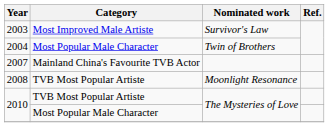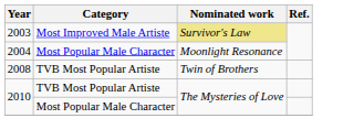2003 | Nominated work: no background -> khaki background
2004 | Nominated work: Twin of Brothers -> Moonlight Resonance
- row: 2007 | Mainland China's Favourite TVB Actor
2008 | Nominated work: Moonlight Resonance -> Twin of Brothers
